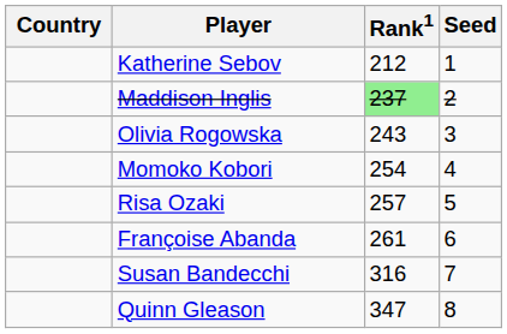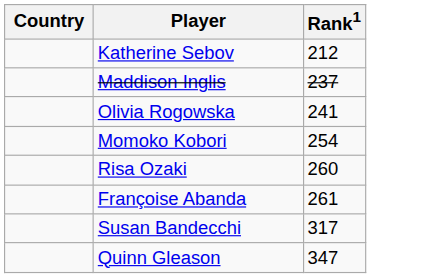- column: Seed | 1 | 2 | 3 | 4 | 5 | 6 | 7 | 8
Maddison Inglis | Rank1: lightgreen background -> no background
Olivia Rogowska | Rank1: 243 -> 241
Risa Ozaki | Rank1: 257 -> 260
Susan Bandecchi | Rank1: 316 -> 317
